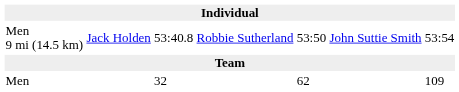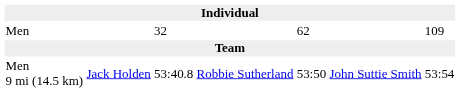rows swapped: Men 9 mi (14.5 km) <-> Men
